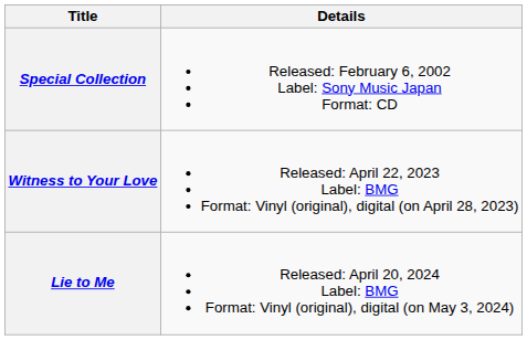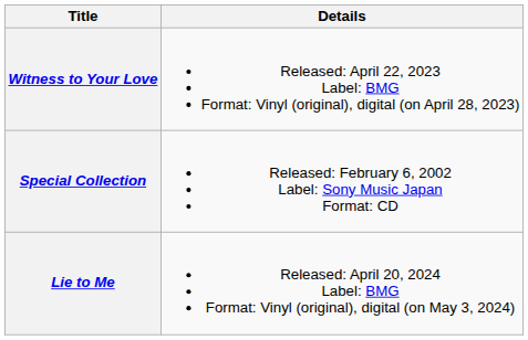rows swapped: Special Collection <-> Witness to Your Love
